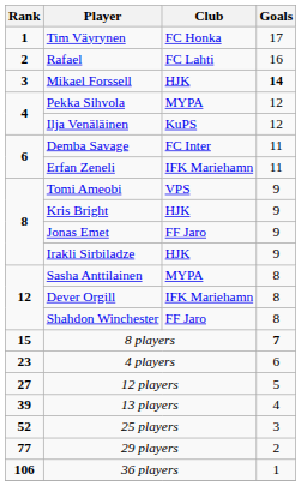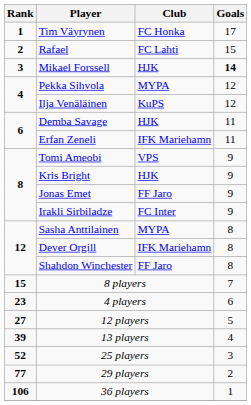Rafael | Goals: 16 -> 15
Demba Savage | Club: FC Inter -> HJK
Irakli Sirbiladze | Club: HJK -> FC Inter
8 players | Goals: bold -> normal
